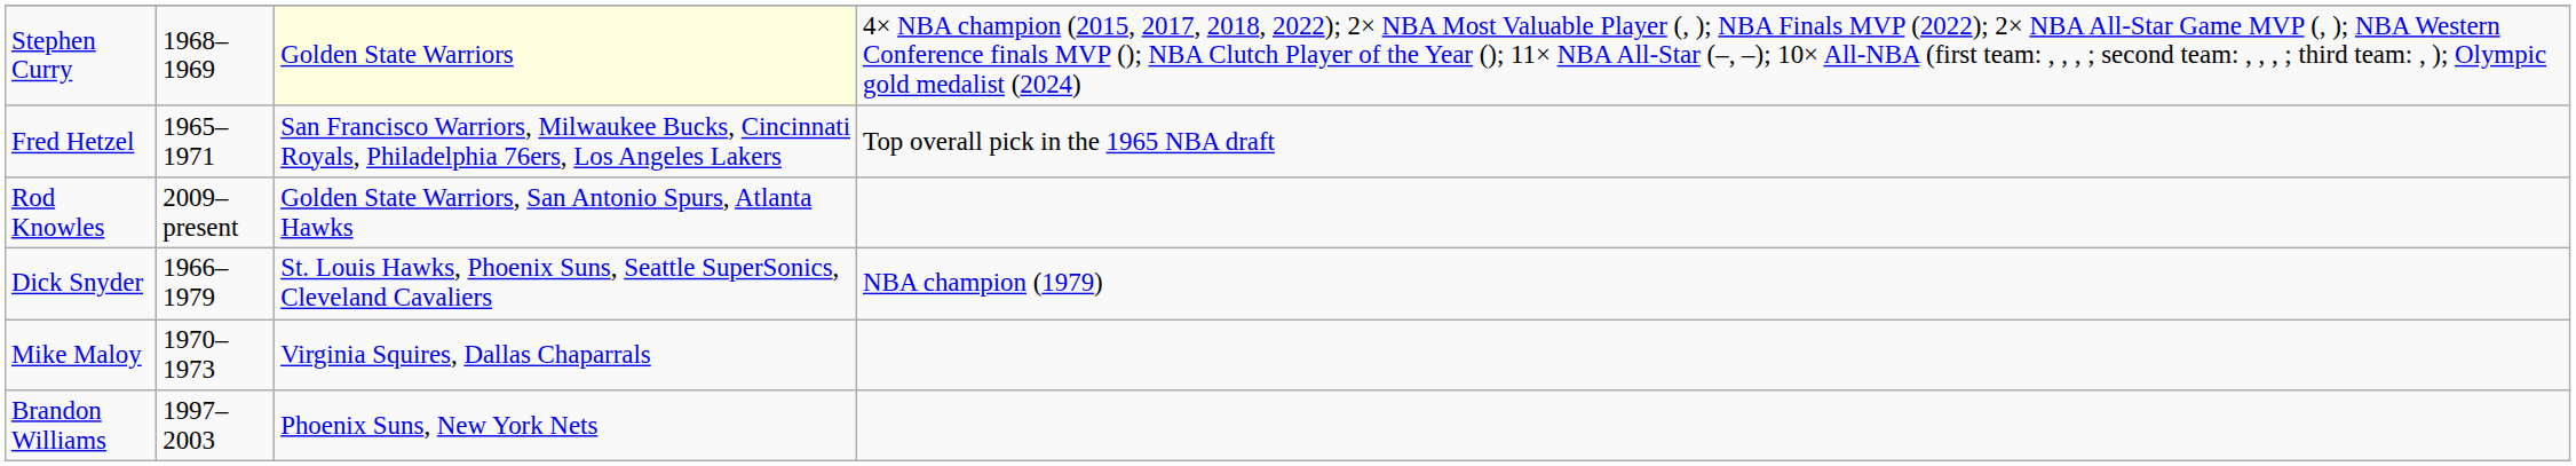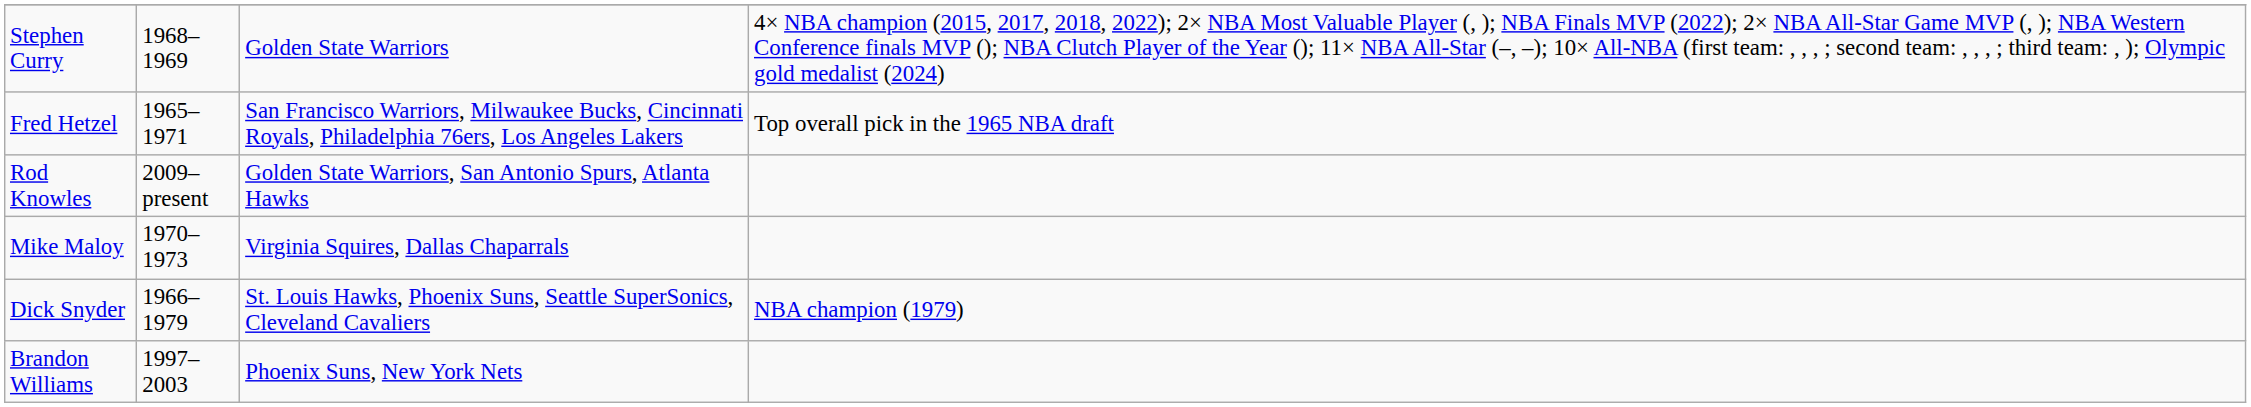Stephen Curry | column 3: lightyellow background -> no background
rows swapped: Mike Maloy <-> Dick Snyder
